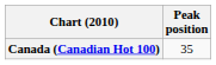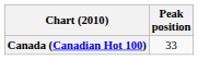Canada (Canadian Hot 100) | Peak position: 35 -> 33
